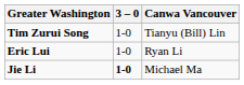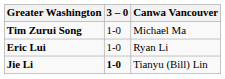Tim Zurui Song | Canwa Vancouver: Tianyu (Bill) Lin -> Michael Ma
Jie Li | Canwa Vancouver: Michael Ma -> Tianyu (Bill) Lin
